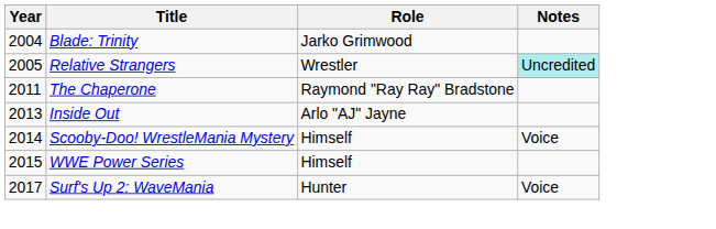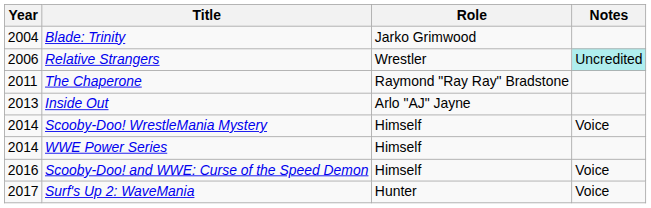Relative Strangers | Year: 2005 -> 2006
WWE Power Series | Year: 2015 -> 2014
+ row: 2016 | Scooby-Doo! and WWE: Curse of the Speed Demon | Himself | Voice
